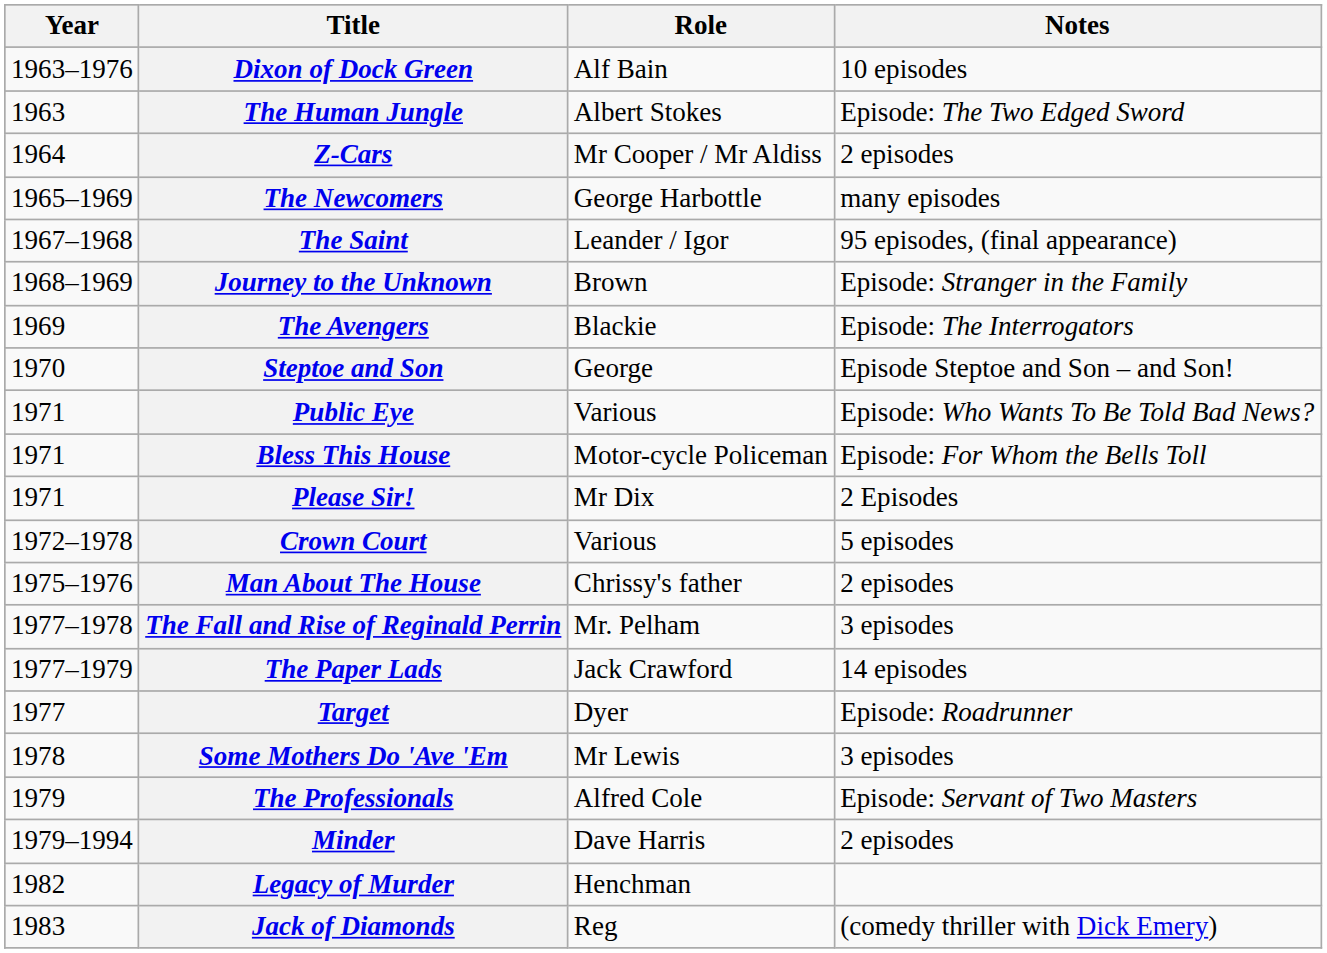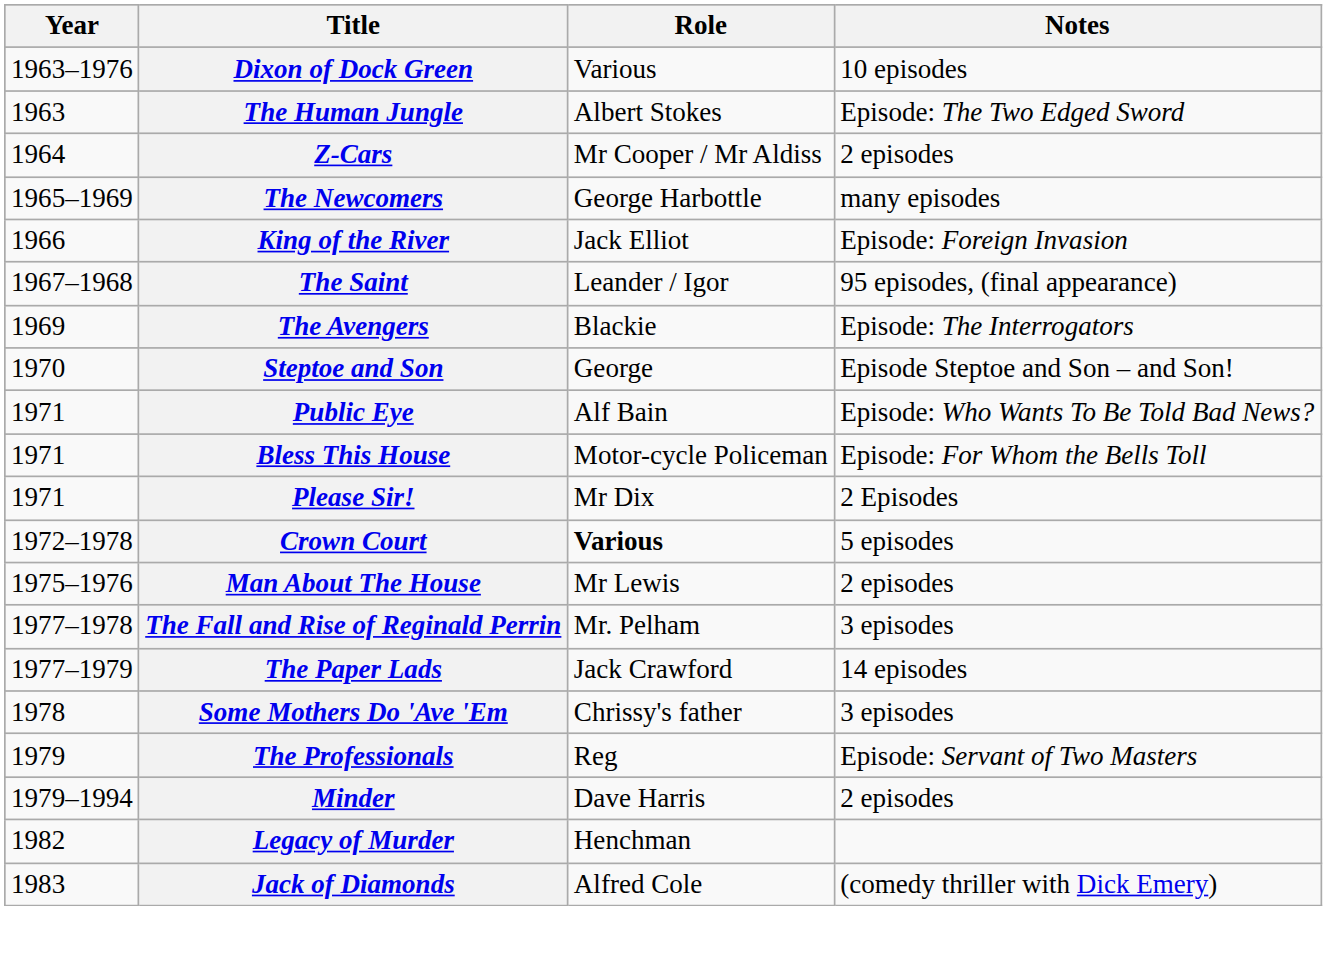Dixon of Dock Green | Role: Alf Bain -> Various
+ row: 1966 | King of the River | Jack Elliot | Episode: Foreign Invasion
- row: 1968–1969 | Journey to the Unknown | Brown | Episode: Stranger in the Family
Public Eye | Role: Various -> Alf Bain
Crown Court | Role: normal -> bold
Man About The House | Role: Chrissy's father -> Mr Lewis
- row: 1977 | Target | Dyer | Episode: Roadrunner
Some Mothers Do 'Ave 'Em | Role: Mr Lewis -> Chrissy's father
The Professionals | Role: Alfred Cole -> Reg
Jack of Diamonds | Role: Reg -> Alfred Cole
